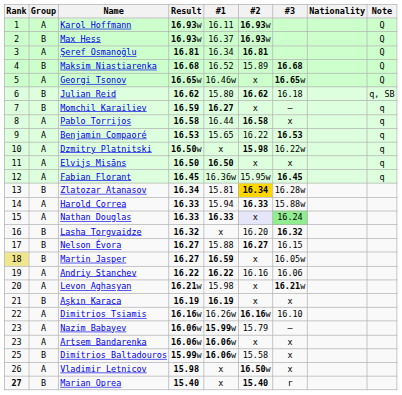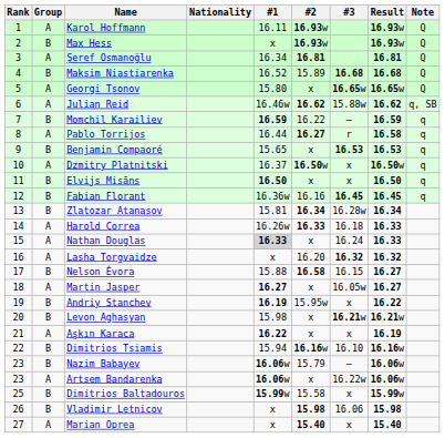columns swapped: Nationality <-> Result
Max Hess | #1: 16.37 -> x
Georgi Tsonov | #1: 16.46w -> 15.80
Julian Reid | Group: B -> A
Julian Reid | #1: 15.80 -> 16.46w
Julian Reid | #3: 16.18 -> 15.88w
Momchil Karailiev | #1: 16.27 -> 16.59
Momchil Karailiev | #2: x -> 16.22
Pablo Torrijos | #2: 16.58 -> 16.27
Pablo Torrijos | #3: x -> r
Benjamin Compaoré | Group: A -> B
Benjamin Compaoré | #2: 16.22 -> x
Dzmitry Platnitski | #1: x -> 16.37
Dzmitry Platnitski | #2: 15.98 -> 16.50w
Dzmitry Platnitski | #3: 16.22w -> x
Elvijs Misāns | Group: A -> B
Fabian Florant | Group: A -> B
Fabian Florant | #2: 15.95w -> 16.16
Zlatozar Atanasov | #2: gold background -> no background
Harold Correa | #1: 15.94 -> 16.26w
Harold Correa | #3: 15.88w -> 16.18
Nathan Douglas | #1: no background -> lightgrey background
Nathan Douglas | #2: lavender background -> no background
Nathan Douglas | #3: lightgreen background -> no background
Lasha Torgvaidze | Group: B -> A
Nelson Évora | #2: 16.27 -> 16.58
Martin Jasper | Rank: khaki background -> no background
Martin Jasper | Group: B -> A
Martin Jasper | #1: 16.59 -> 16.27
Andriy Stanchev | Group: A -> B
Andriy Stanchev | #1: 16.22 -> 16.19
Andriy Stanchev | #2: 16.16 -> 15.95w
Andriy Stanchev | #3: 16.06 -> x
Levon Aghasyan | Group: A -> B
Aşkın Karaca | Group: B -> A
Aşkın Karaca | #1: 16.19 -> 16.22
Dimitrios Tsiamis | Group: A -> B
Dimitrios Tsiamis | #1: 16.26w -> 15.94
Nazim Babayev | Group: A -> B
Nazim Babayev | #1: 15.99w -> 16.06w
Artsem Bandarenka | #3: x -> 16.22w
Dimítrios Baltadouros | #1: 16.06w -> 15.99w
Vladimir Letnicov | Group: A -> B
Vladimir Letnicov | #2: 16.50w -> 15.98
Vladimir Letnicov | #3: x -> 16.06
Marian Oprea | Rank: bold -> normal
Marian Oprea | Group: B -> A
Marian Oprea | #3: r -> x
